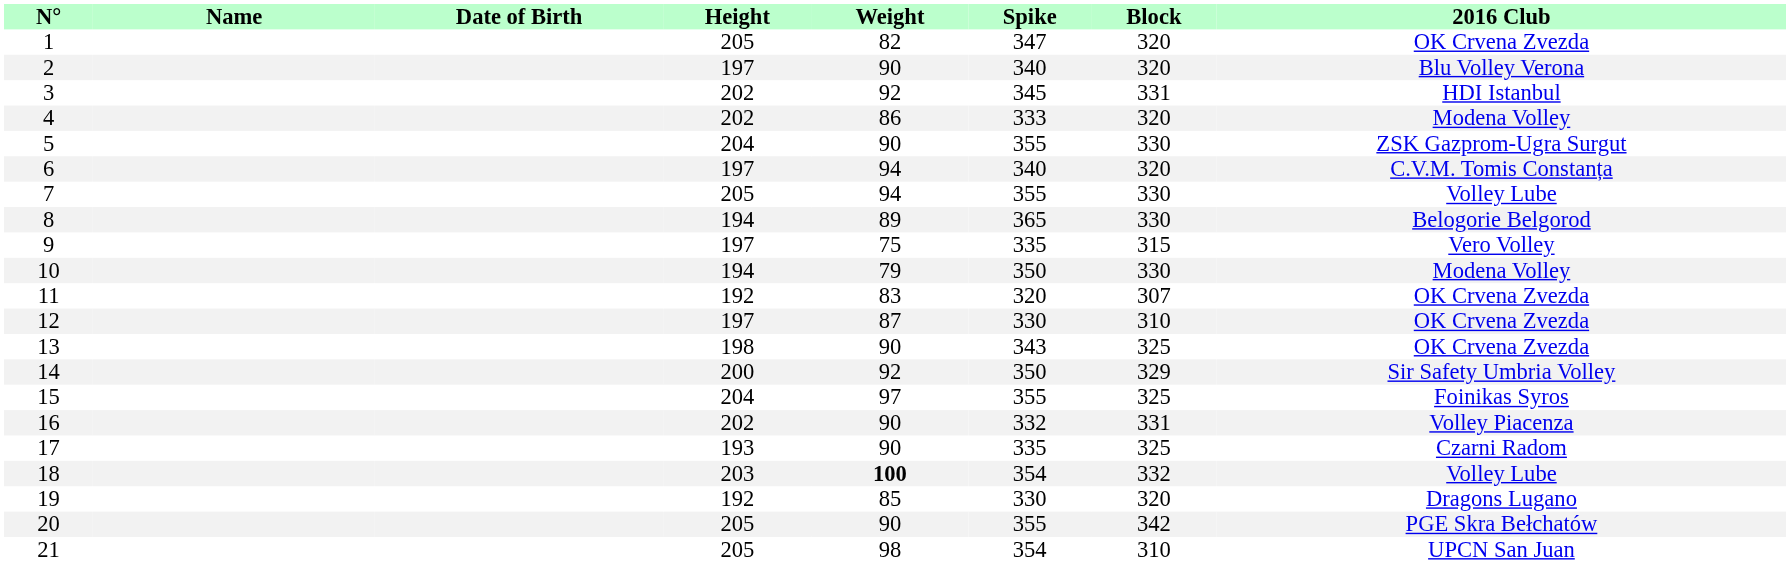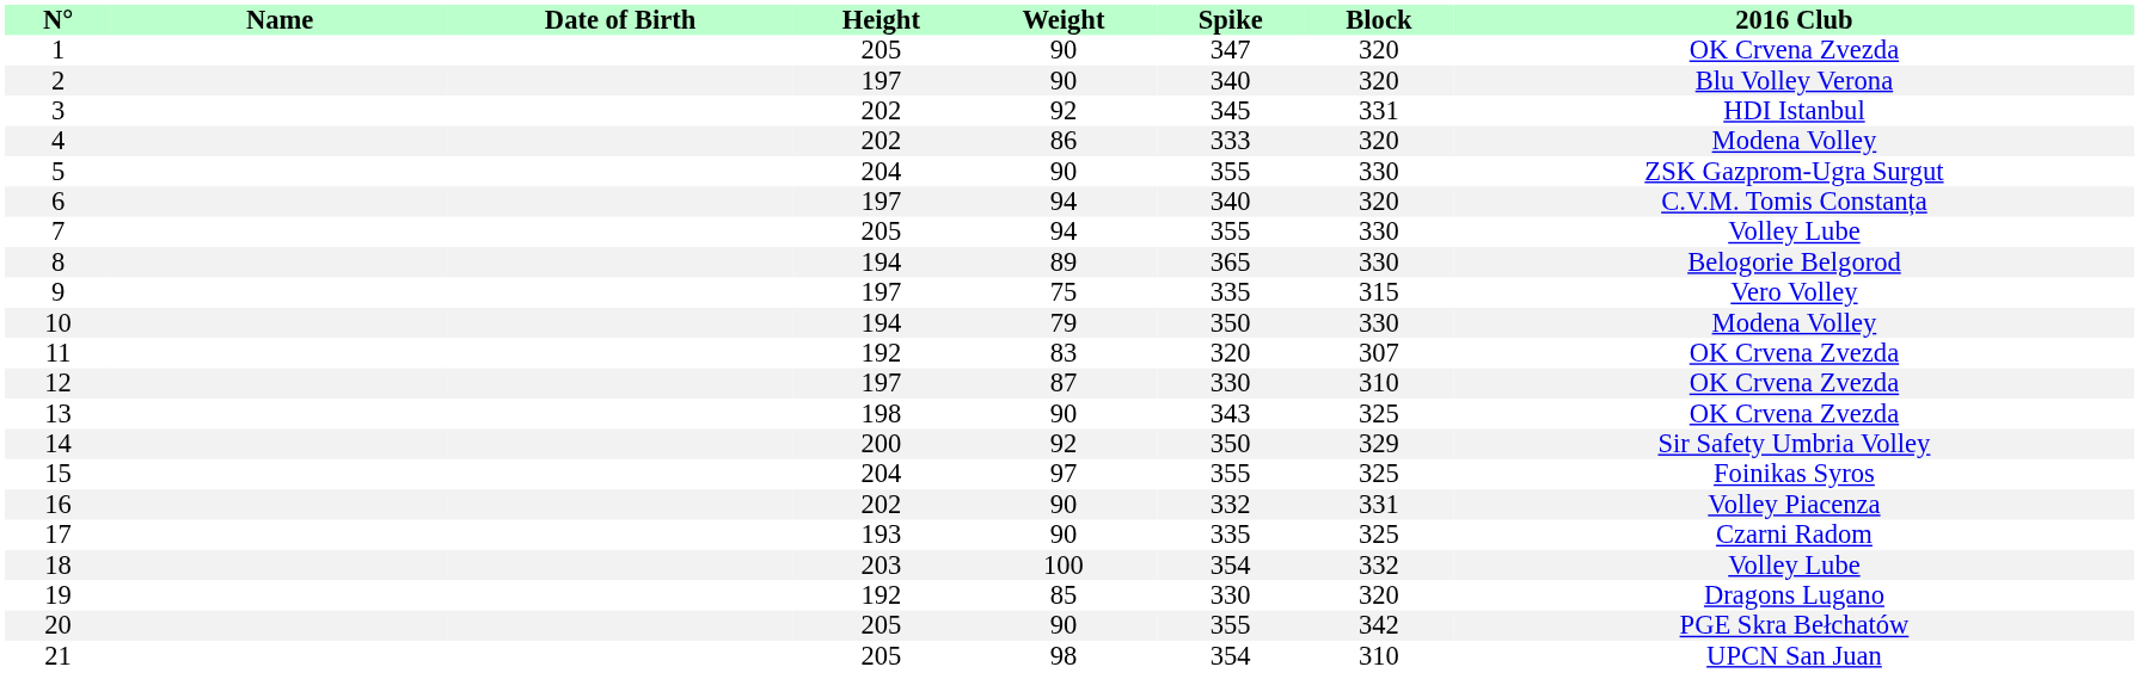1 | Weight: 82 -> 90
18 | Weight: bold -> normal
